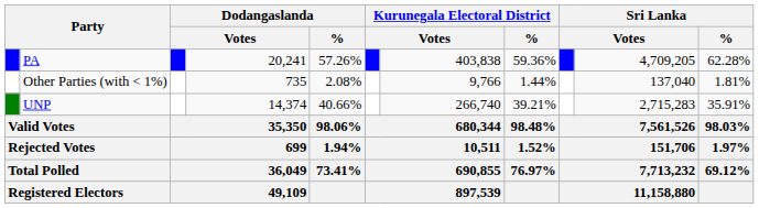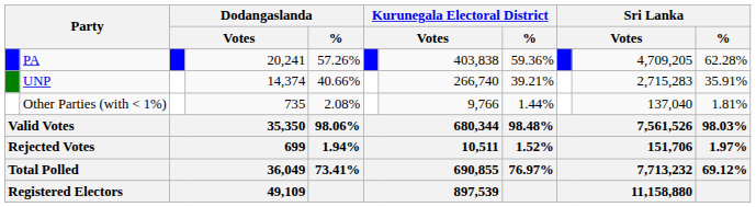rows swapped: UNP <-> Other Parties (with < 1%)
